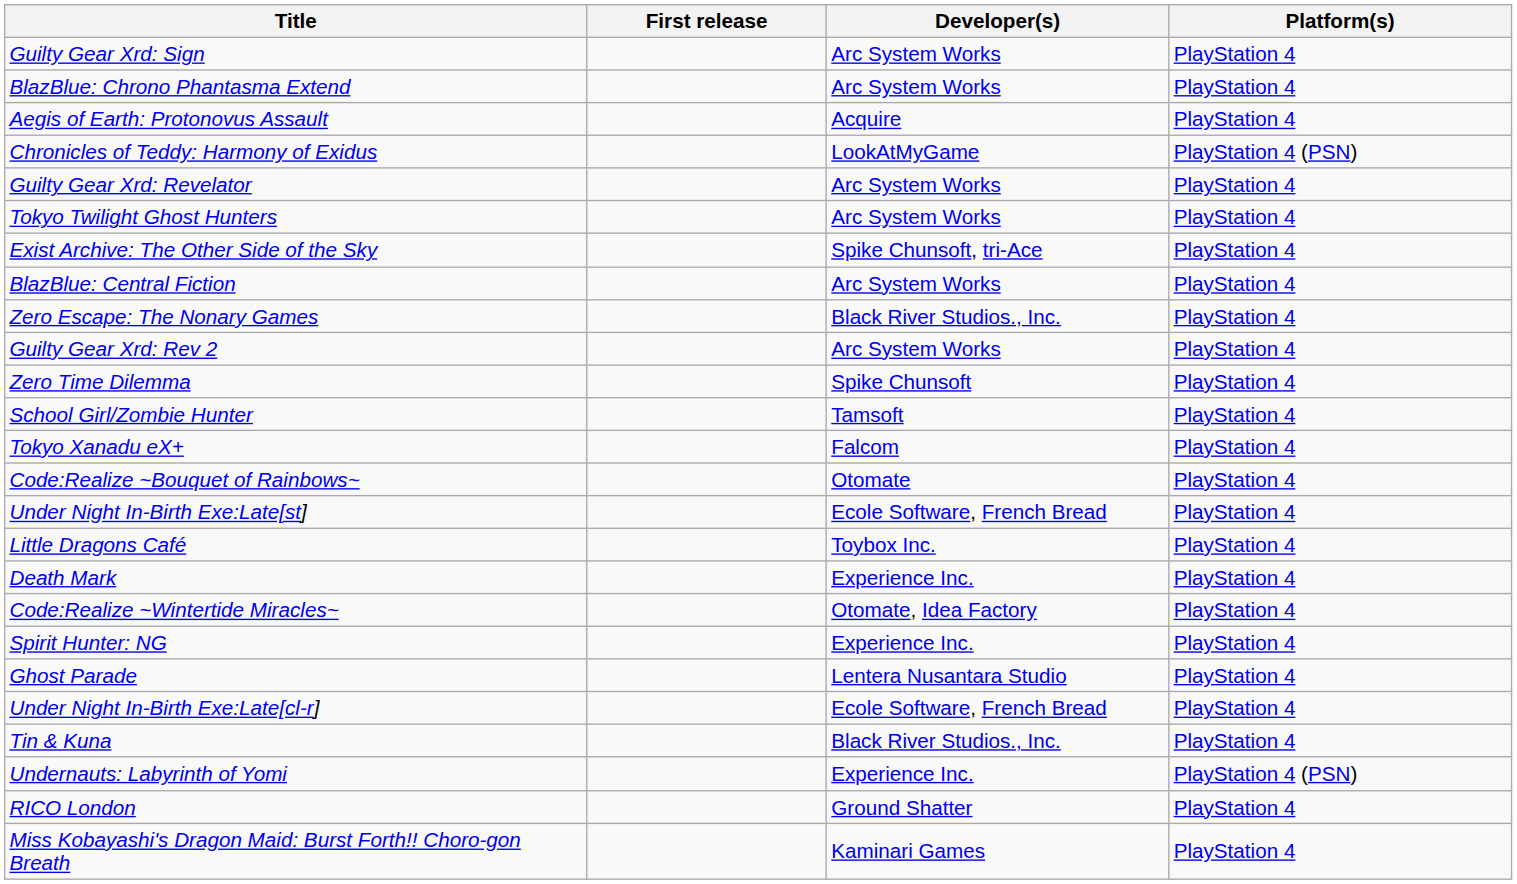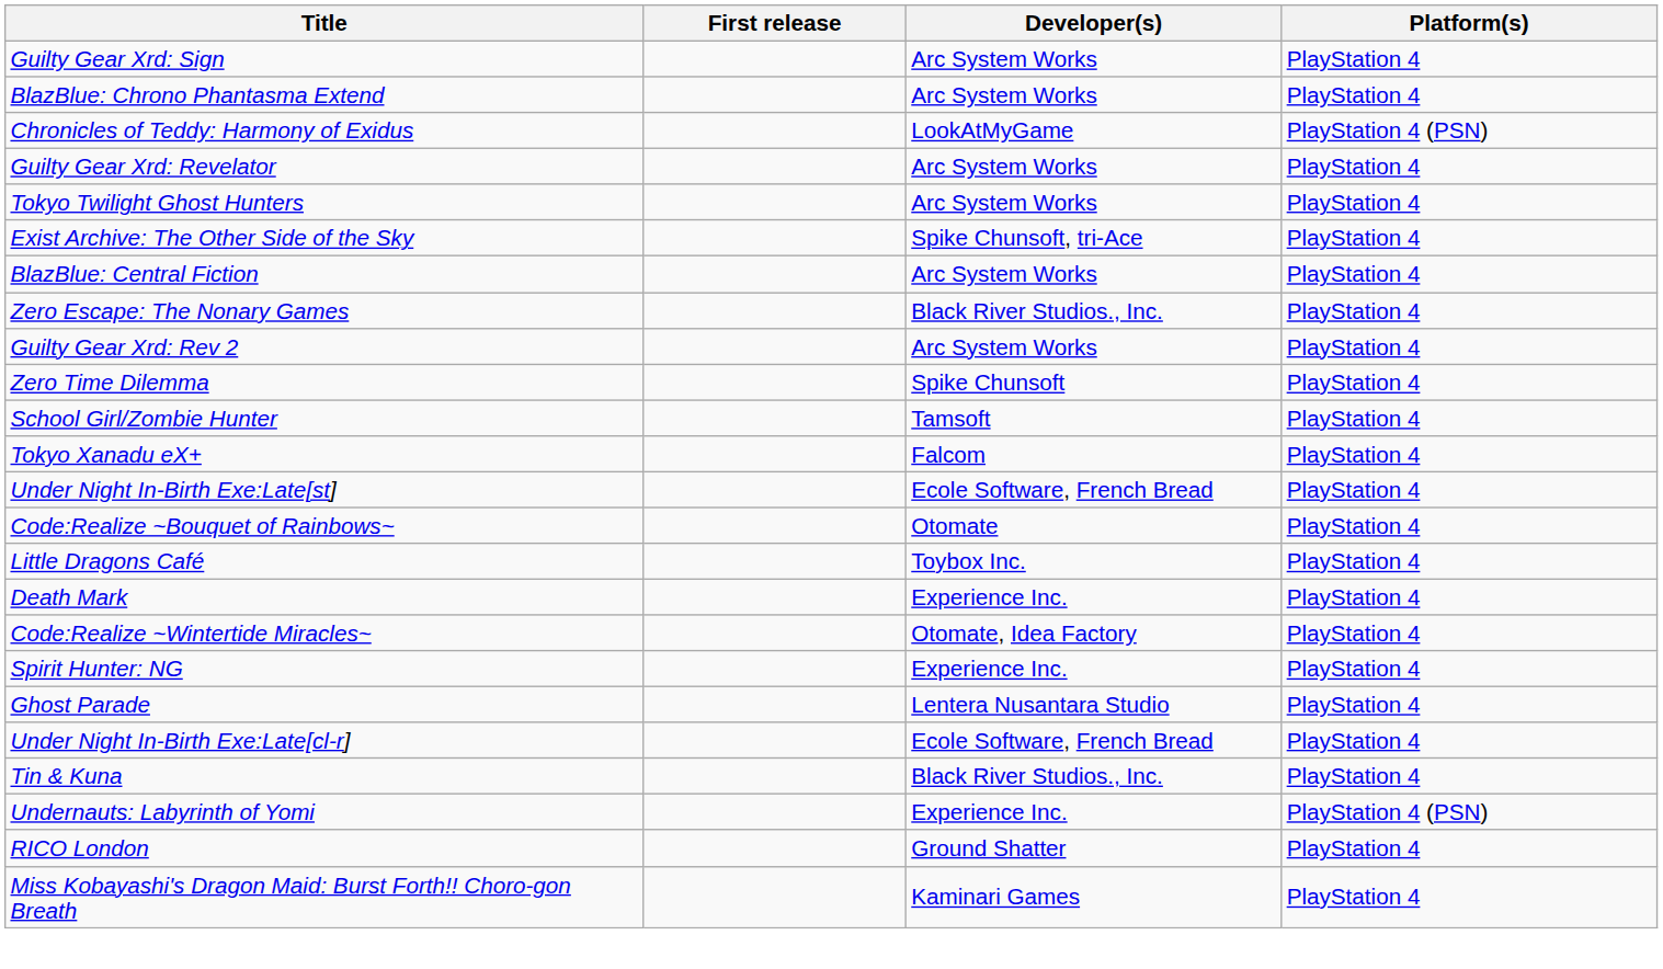- row: Aegis of Earth: Protonovus Assault | Acquire | PlayStation 4
rows swapped: Under Night In-Birth Exe:Late[st] <-> Code:Realize ~Bouquet of Rainbows~
